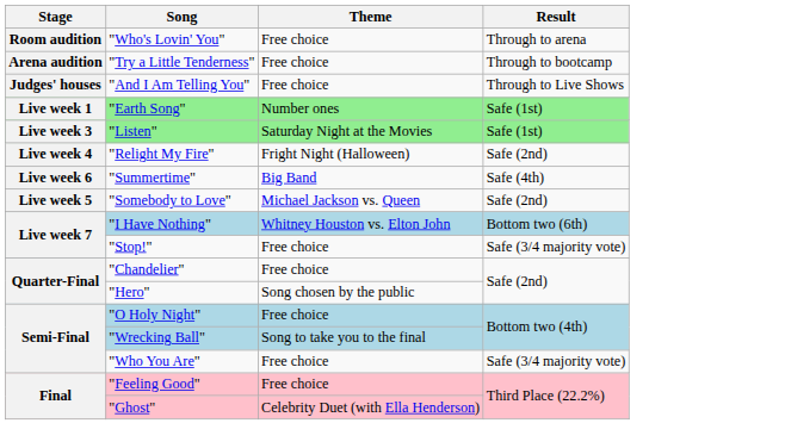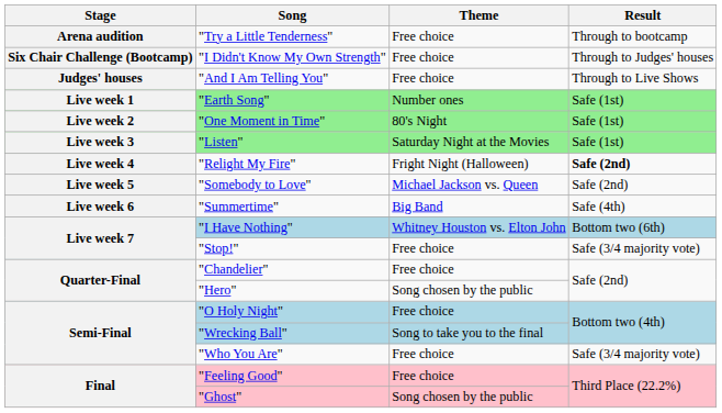- row: Room audition | "Who's Lovin' You" | Free choice | Through to arena
+ row: Six Chair Challenge (Bootcamp) | "I Didn't Know My Own Strength" | Free choice | Through to Judges' houses
+ row: Live week 2 | "One Moment in Time" | 80's Night | Safe (1st)
"Relight My Fire" | Result: normal -> bold
rows swapped: "Somebody to Love" <-> "Summertime"
"Ghost" | Theme: Celebrity Duet (with Ella Henderson) -> Song chosen by the public
